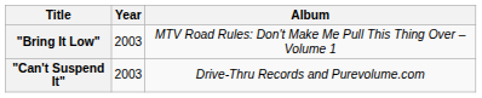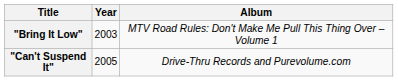"Can't Suspend It" | Year: 2003 -> 2005
